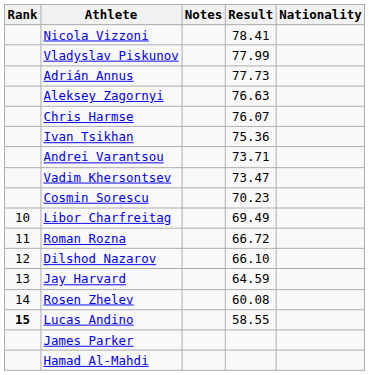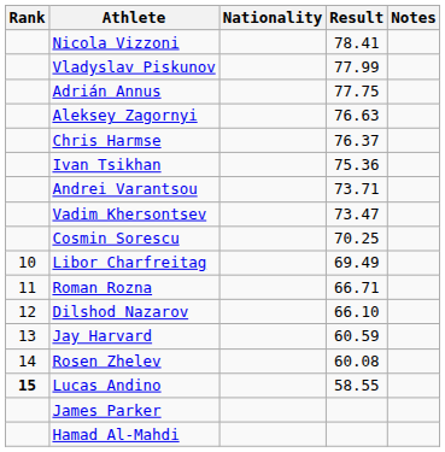columns swapped: Nationality <-> Notes
Adrián Annus | Result: 77.73 -> 77.75
Chris Harmse | Result: 76.07 -> 76.37
Cosmin Sorescu | Result: 70.23 -> 70.25
Roman Rozna | Result: 66.72 -> 66.71
Jay Harvard | Result: 64.59 -> 60.59
